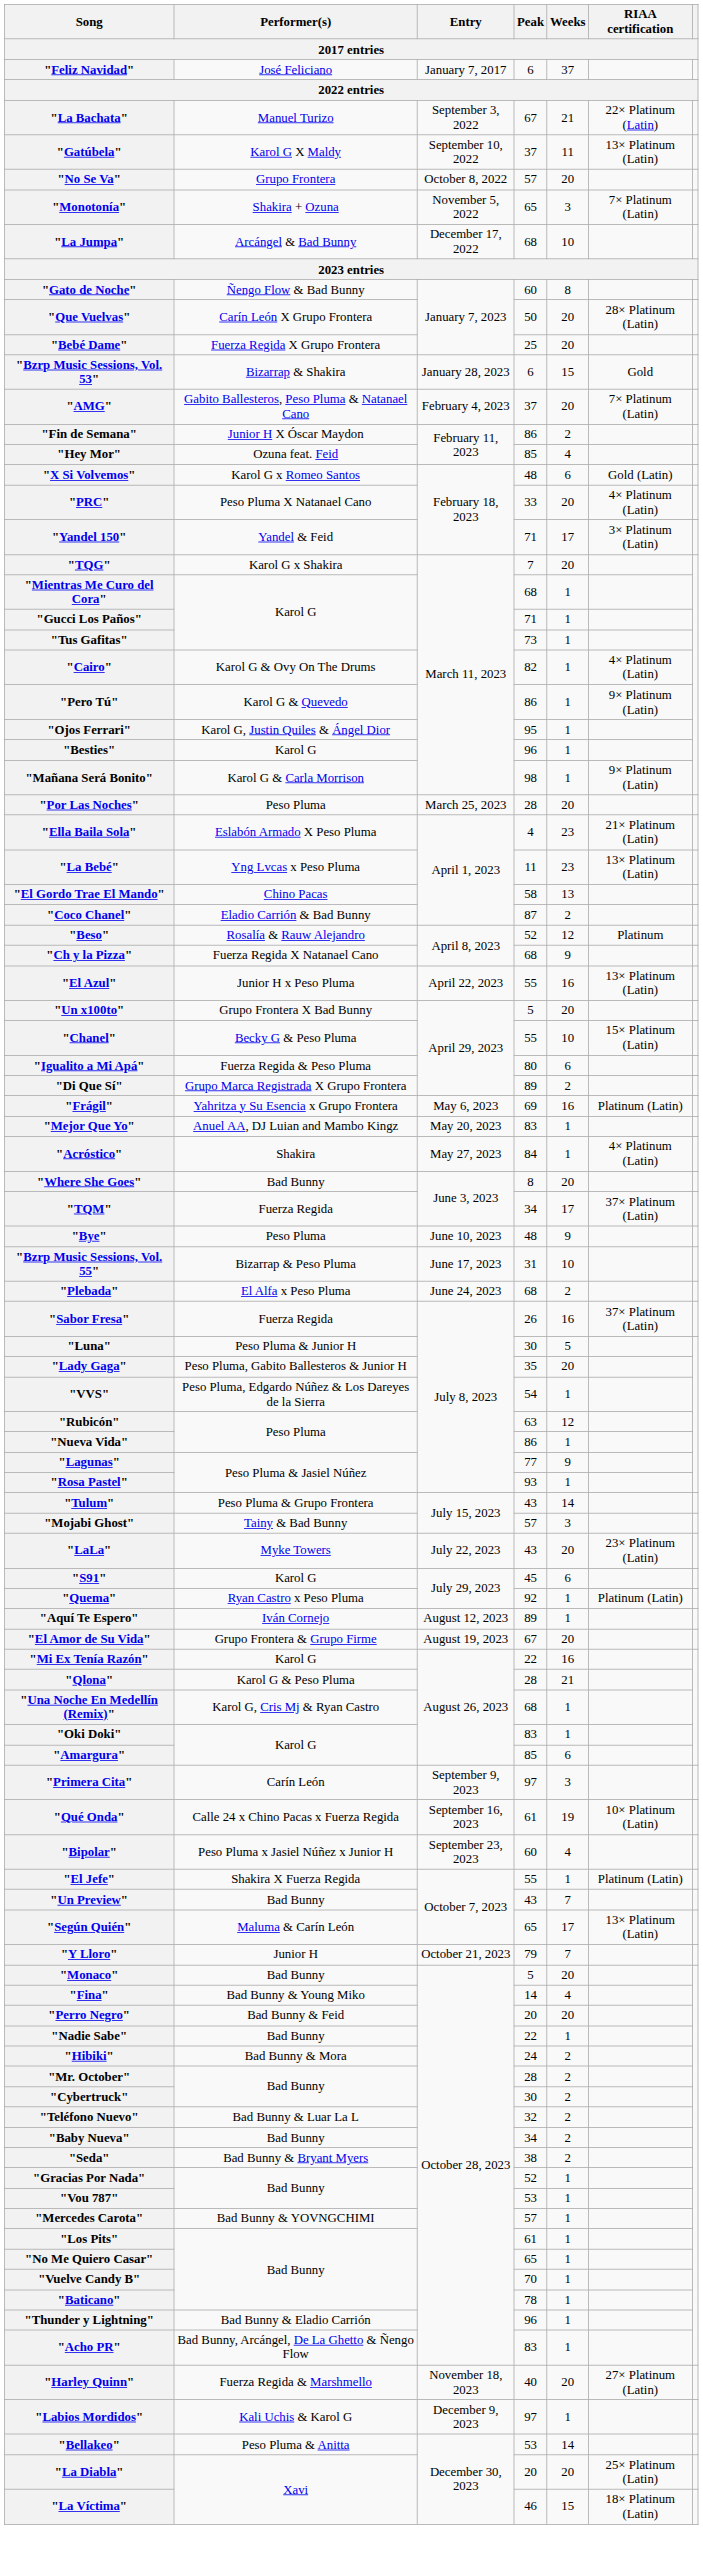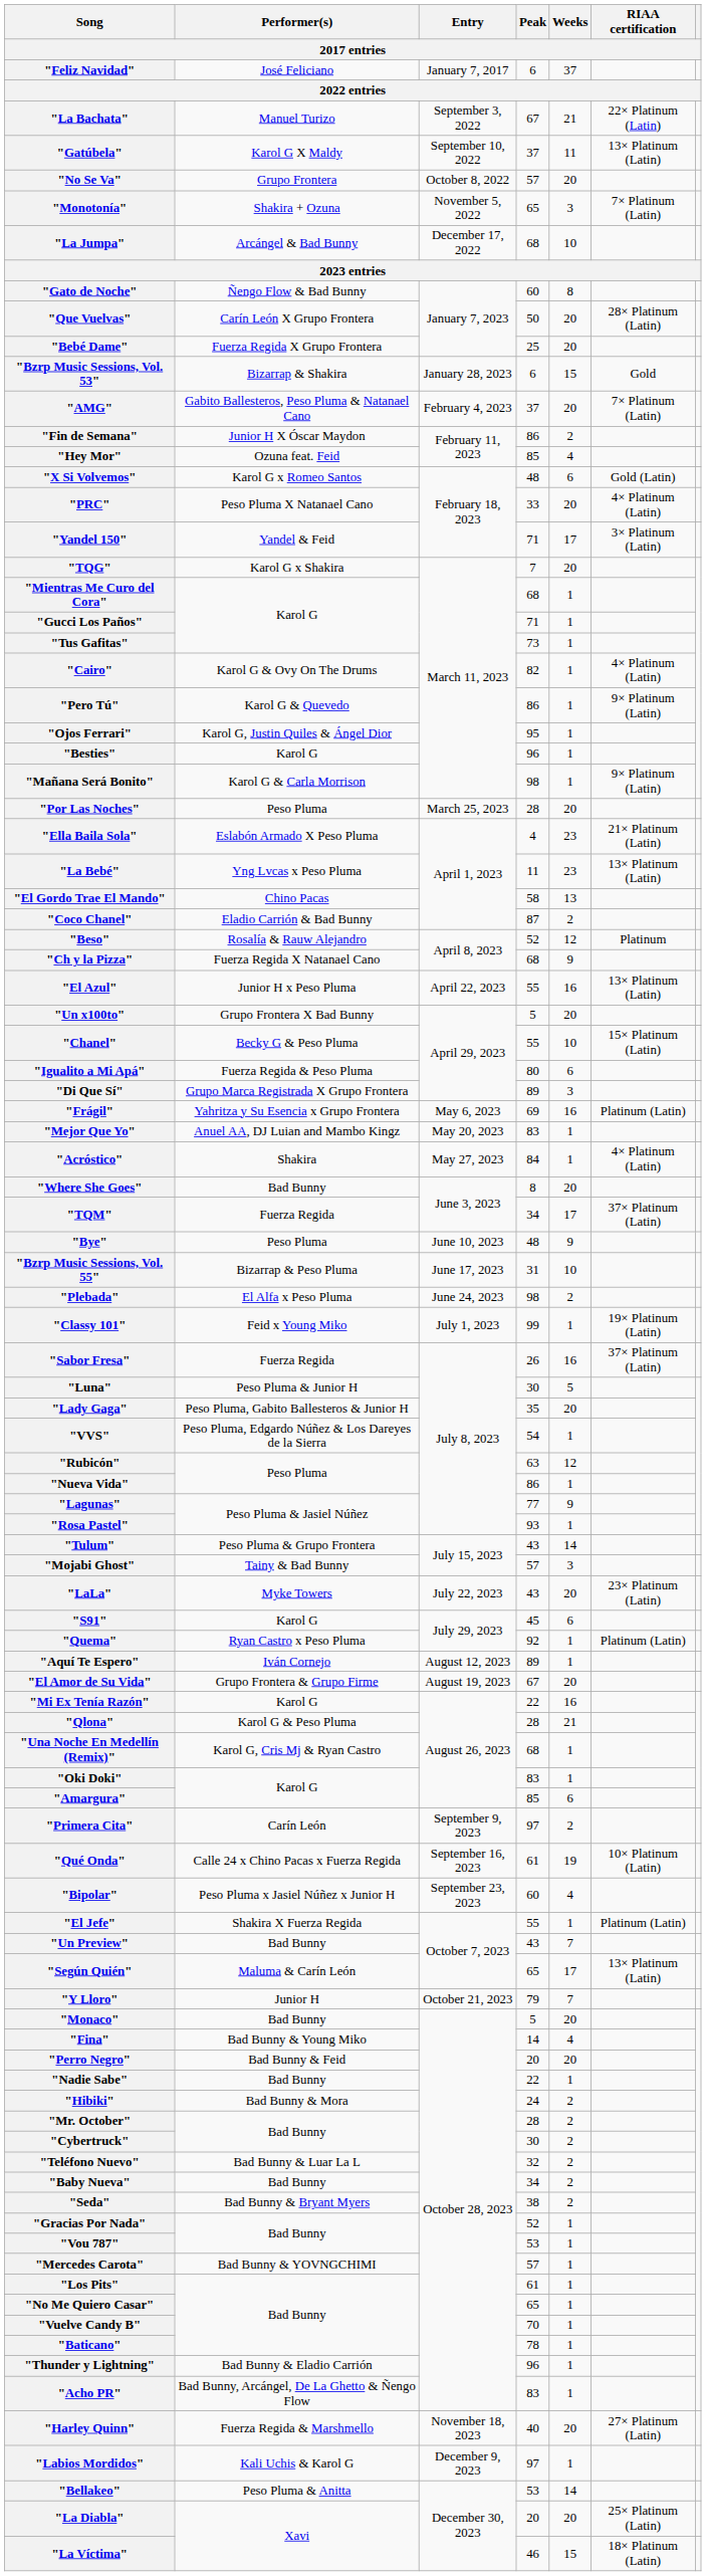"Di Que Sí" | Weeks: 2 -> 3
"Plebada" | Peak: 68 -> 98
+ row: "Classy 101" | Feid x Young Miko | July 1, 2023 | 99 | 1 | 19× Platinum (Latin)
"Primera Cita" | Weeks: 3 -> 2
